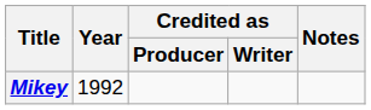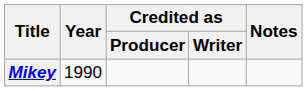Mikey | Year: 1992 -> 1990
